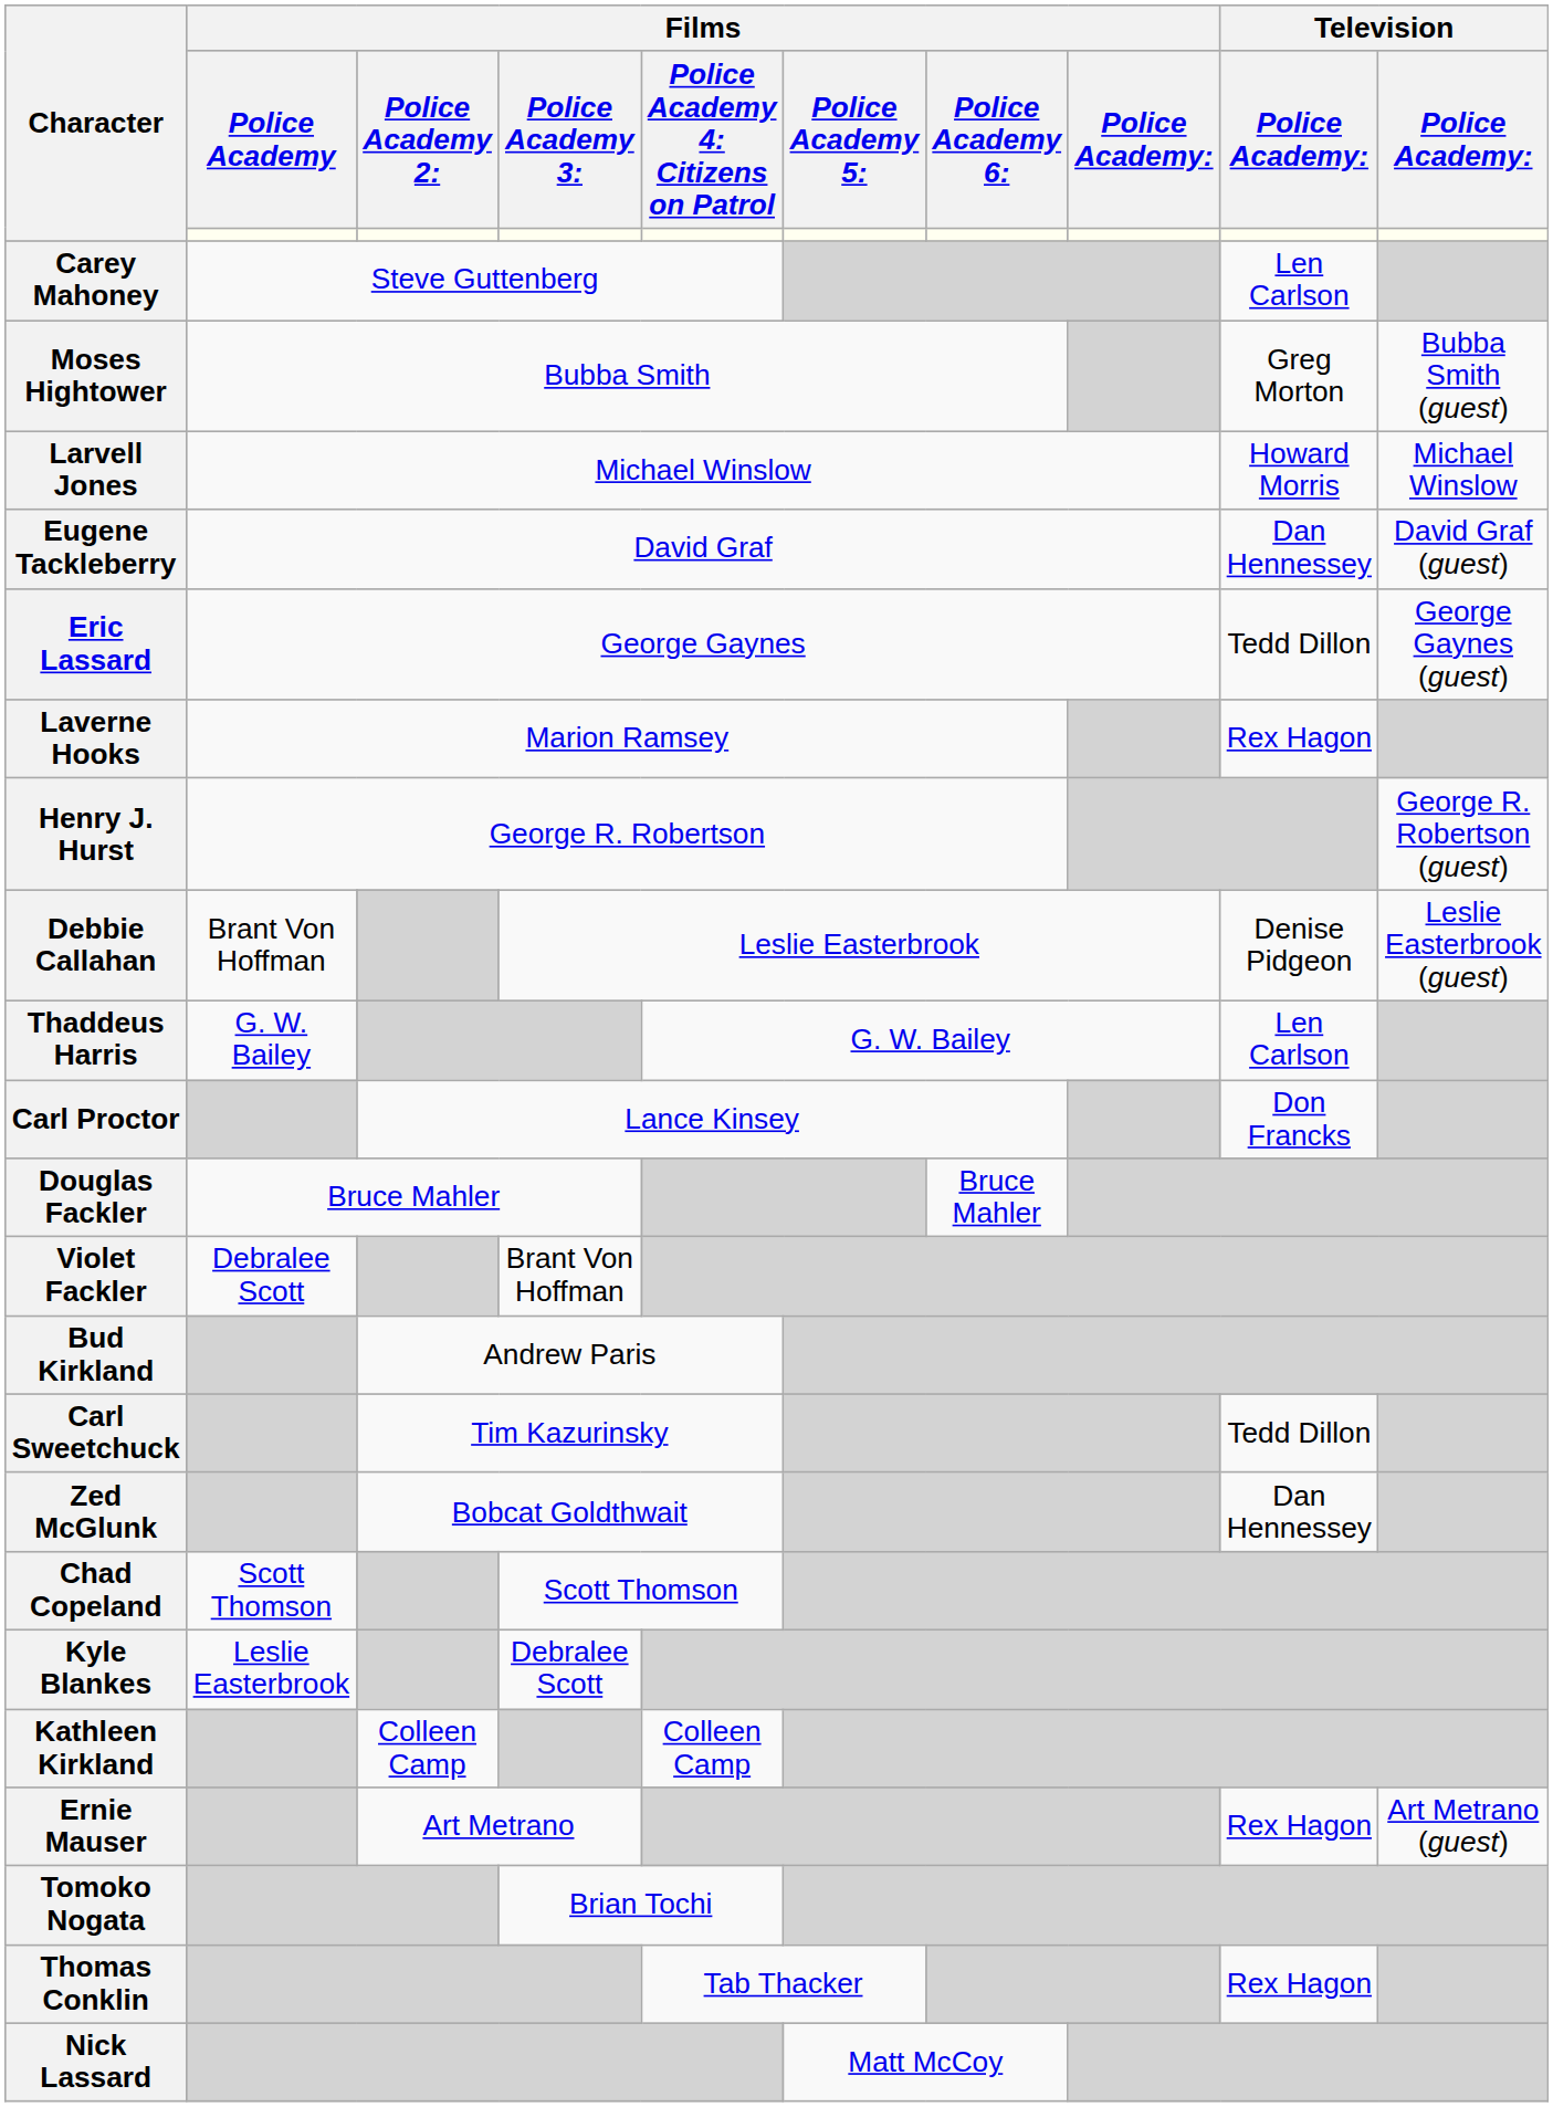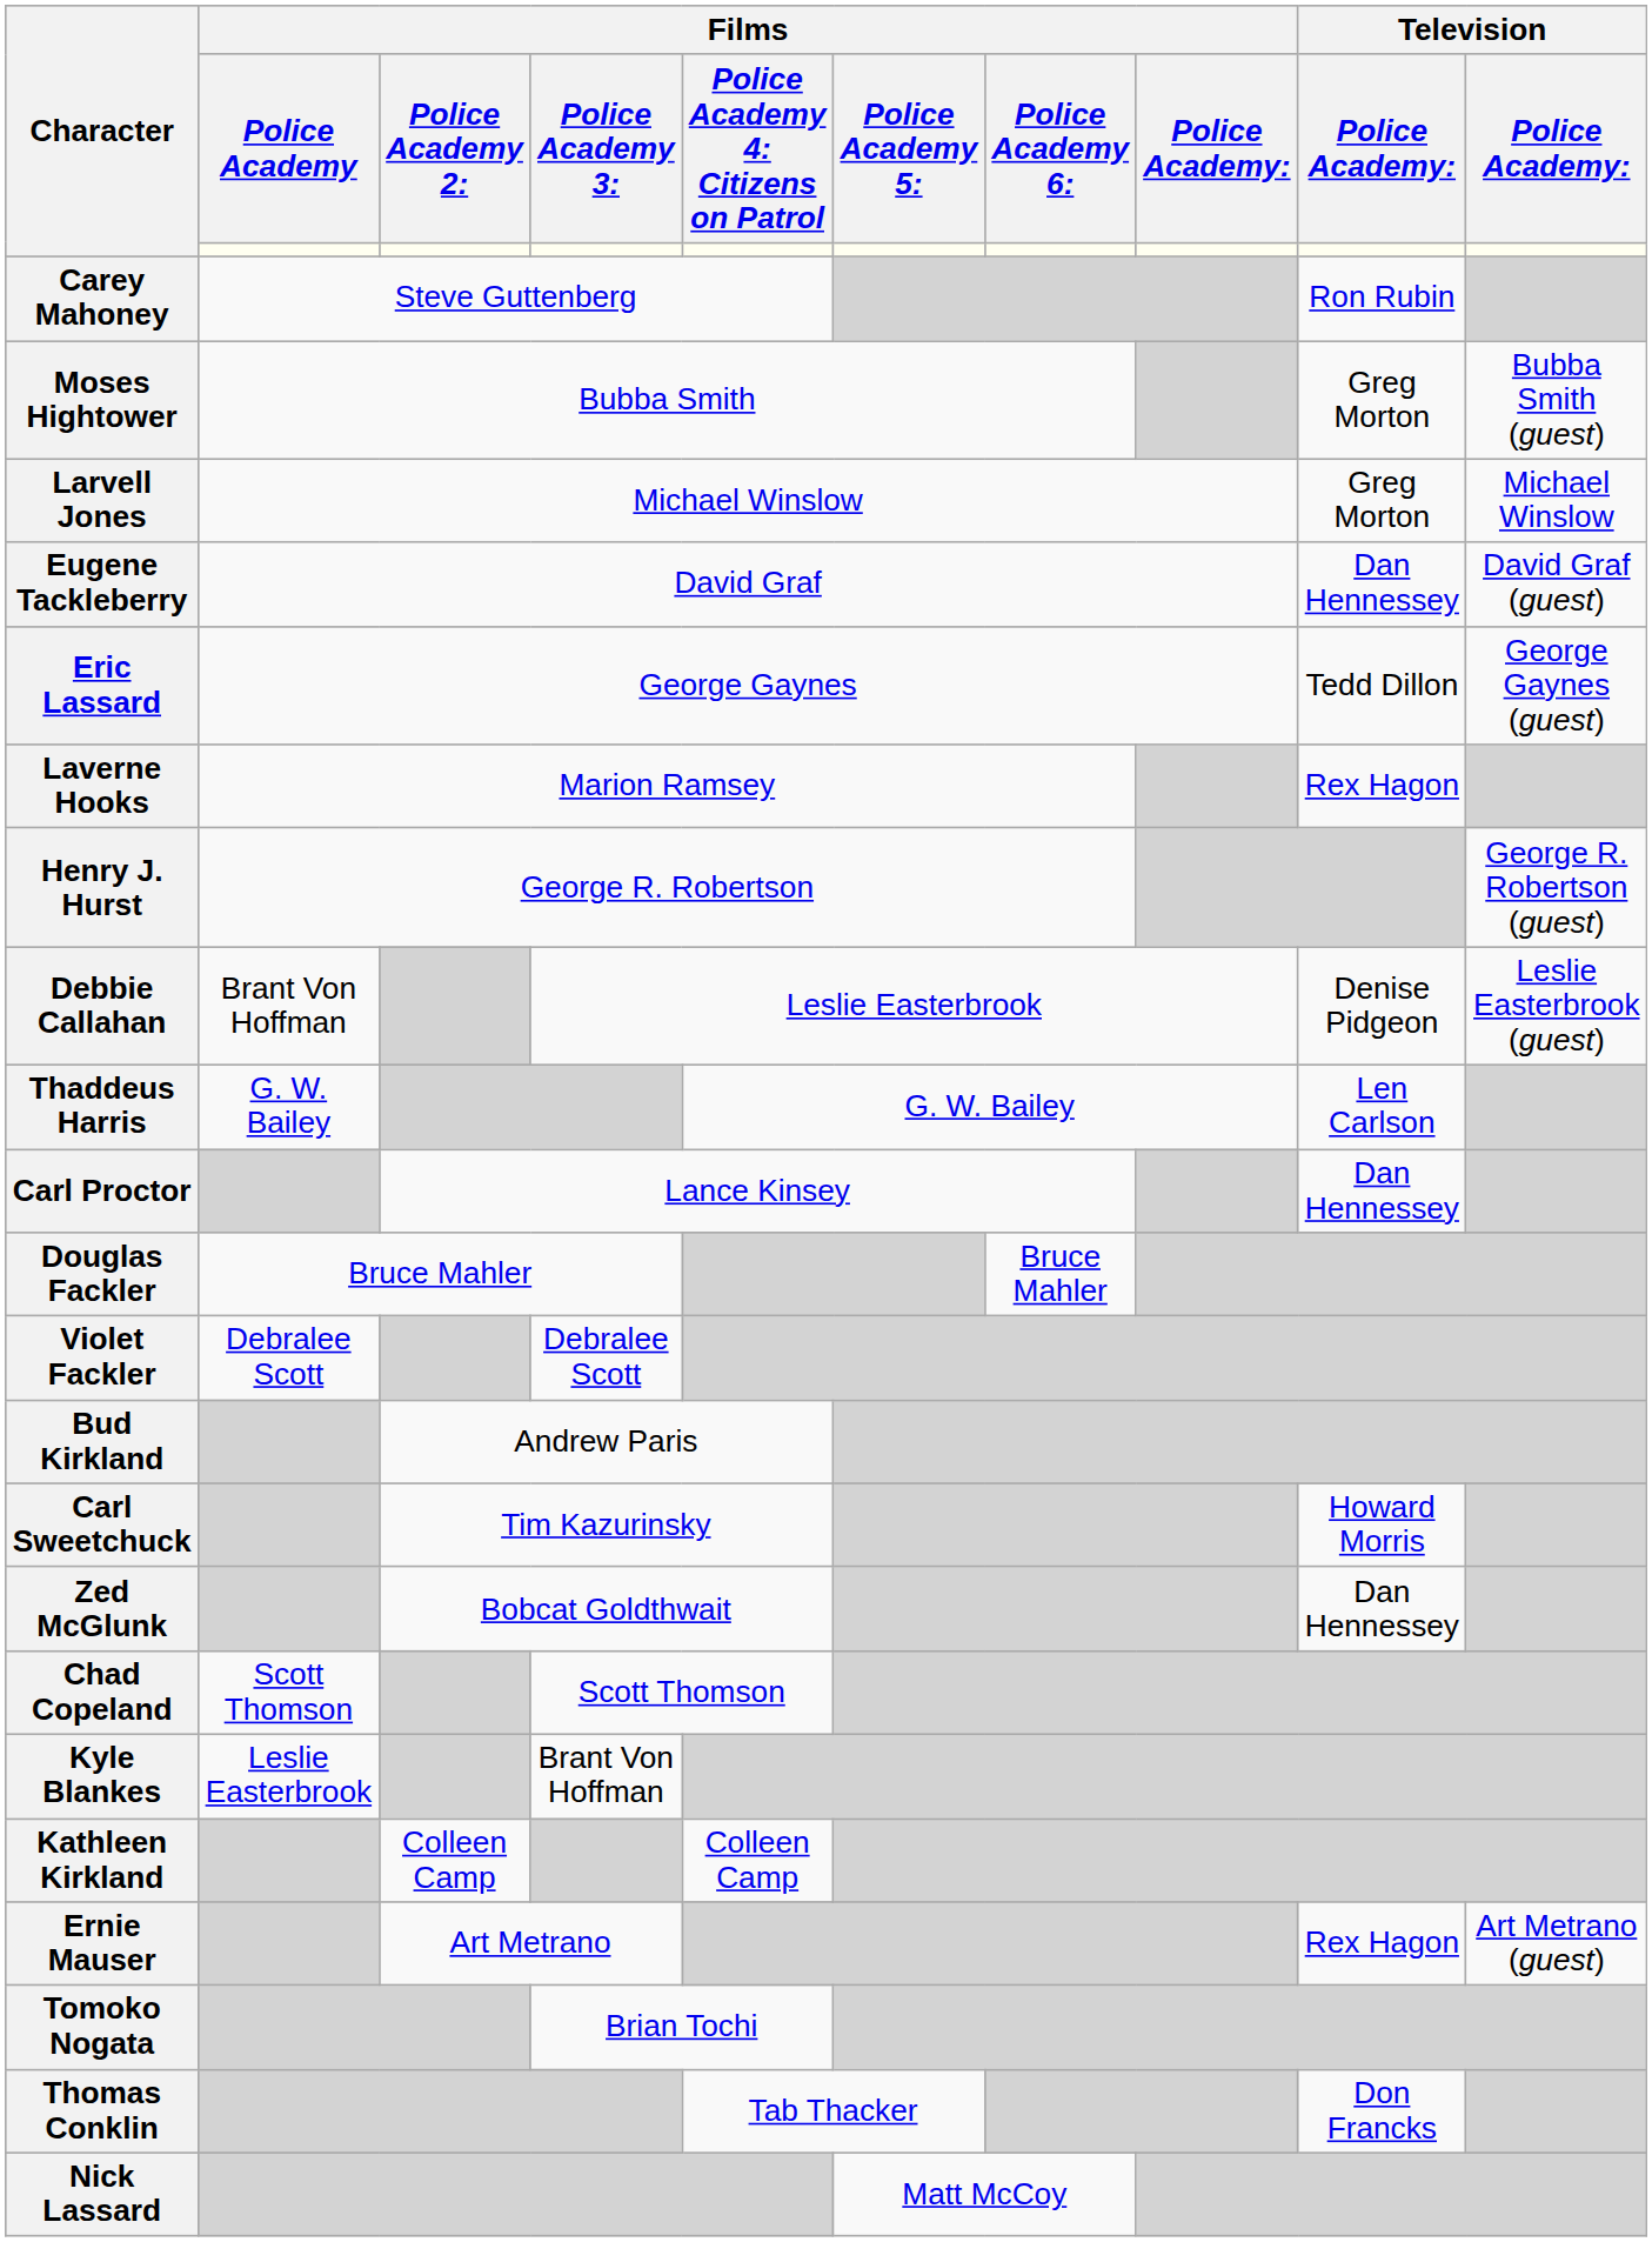Carey Mahoney | column 9: Len Carlson -> Ron Rubin
Larvell Jones | column 9: Howard Morris -> Greg Morton
Carl Proctor | column 9: Don Francks -> Dan Hennessey
Violet Fackler | Films / Police Academy 3:: Brant Von Hoffman -> Debralee Scott
Carl Sweetchuck | column 9: Tedd Dillon -> Howard Morris
Kyle Blankes | Films / Police Academy 3:: Debralee Scott -> Brant Von Hoffman
Thomas Conklin | column 9: Rex Hagon -> Don Francks
